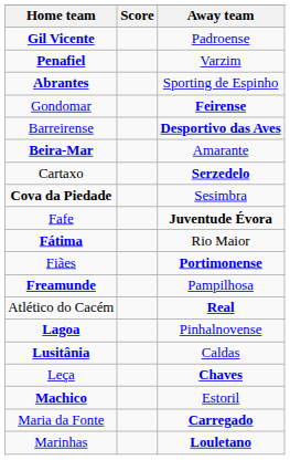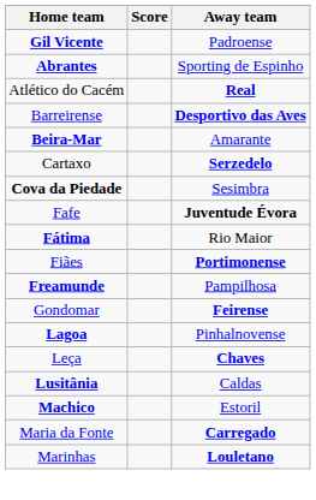- row: Penafiel | Varzim
rows swapped: Atlético do Cacém <-> Gondomar
rows swapped: Leça <-> Lusitânia
